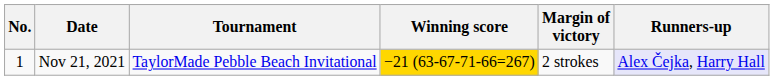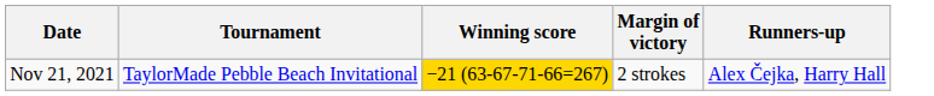- column: No. | 1
Nov 21, 2021 | Runners-up: lavender background -> no background
